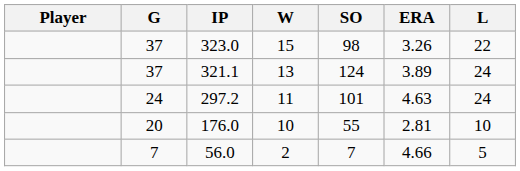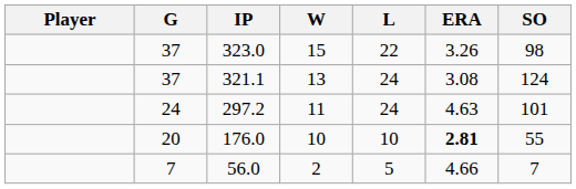columns swapped: L <-> SO
321.1 | ERA: 3.89 -> 3.08
176.0 | ERA: normal -> bold
